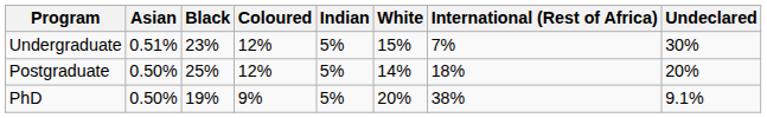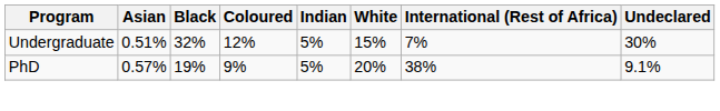Undergraduate | Black: 23% -> 32%
- row: Postgraduate | 0.50% | 25% | 12% | 5% | 14% | 18% | 20%
PhD | Asian: 0.50% -> 0.57%
